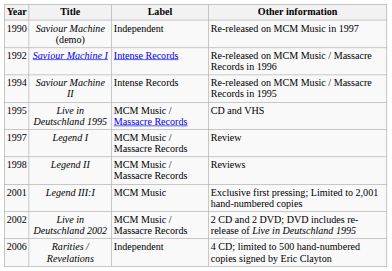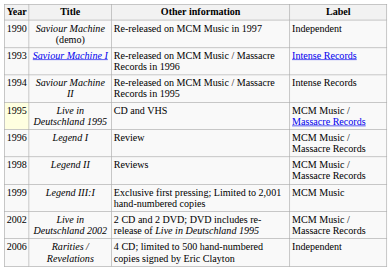columns swapped: Label <-> Other information
Saviour Machine I | Year: 1992 -> 1993
Live in Deutschland 1995 | Year: no background -> lightyellow background
Legend I | Year: 1997 -> 1996
Legend III:I | Year: 2001 -> 1999
